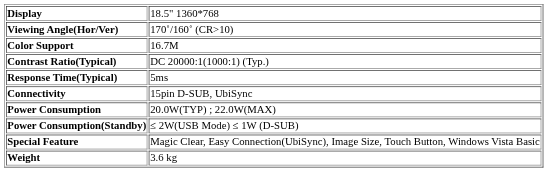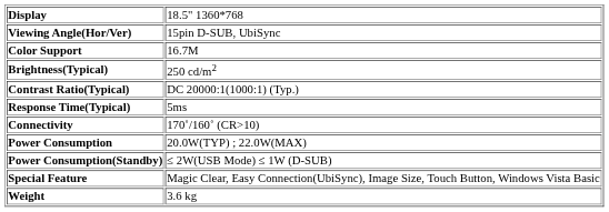Viewing Angle(Hor/Ver) | column 2: 170˚/160˚ (CR>10) -> 15pin D-SUB, UbiSync
+ row: Brightness(Typical) | 250 cd/m2
Connectivity | column 2: 15pin D-SUB, UbiSync -> 170˚/160˚ (CR>10)
